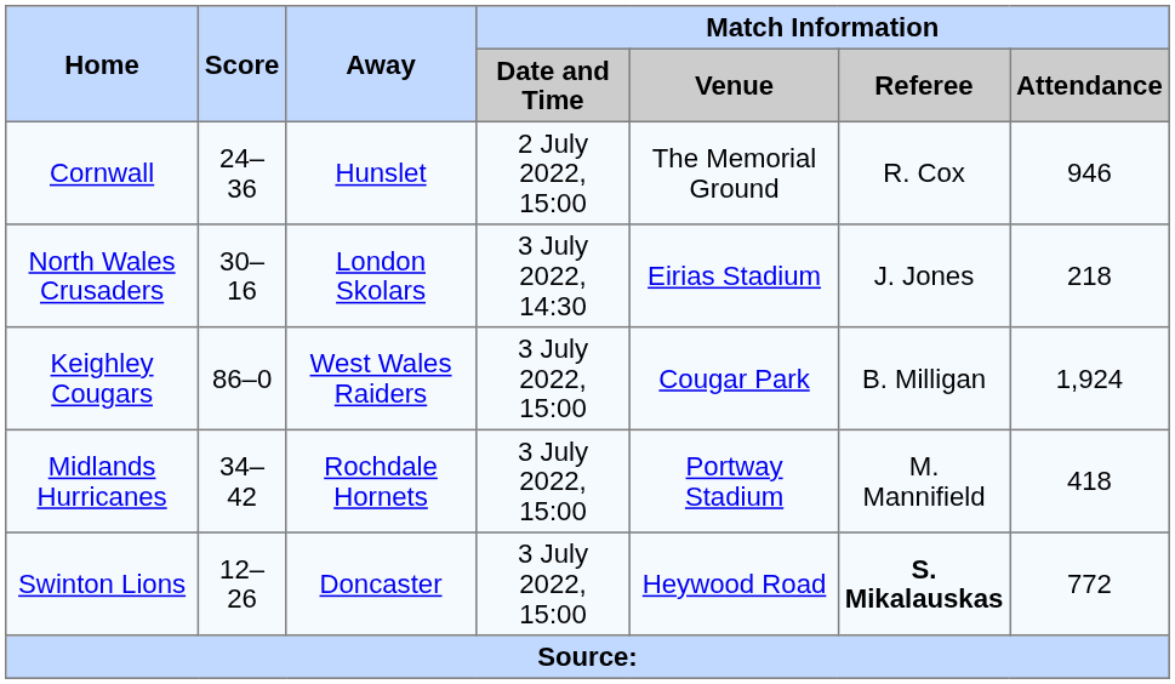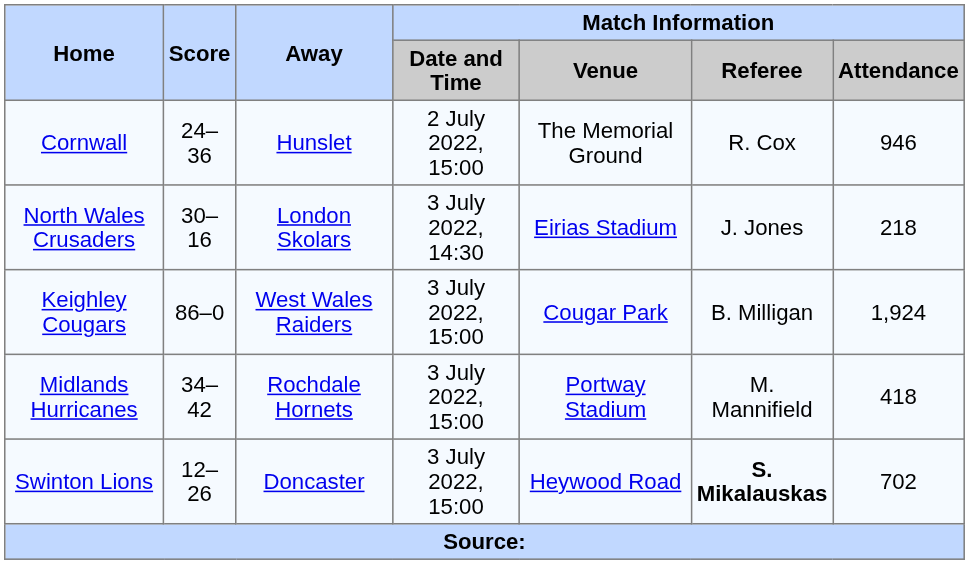Swinton Lions | Match Information / Attendance: 772 -> 702
